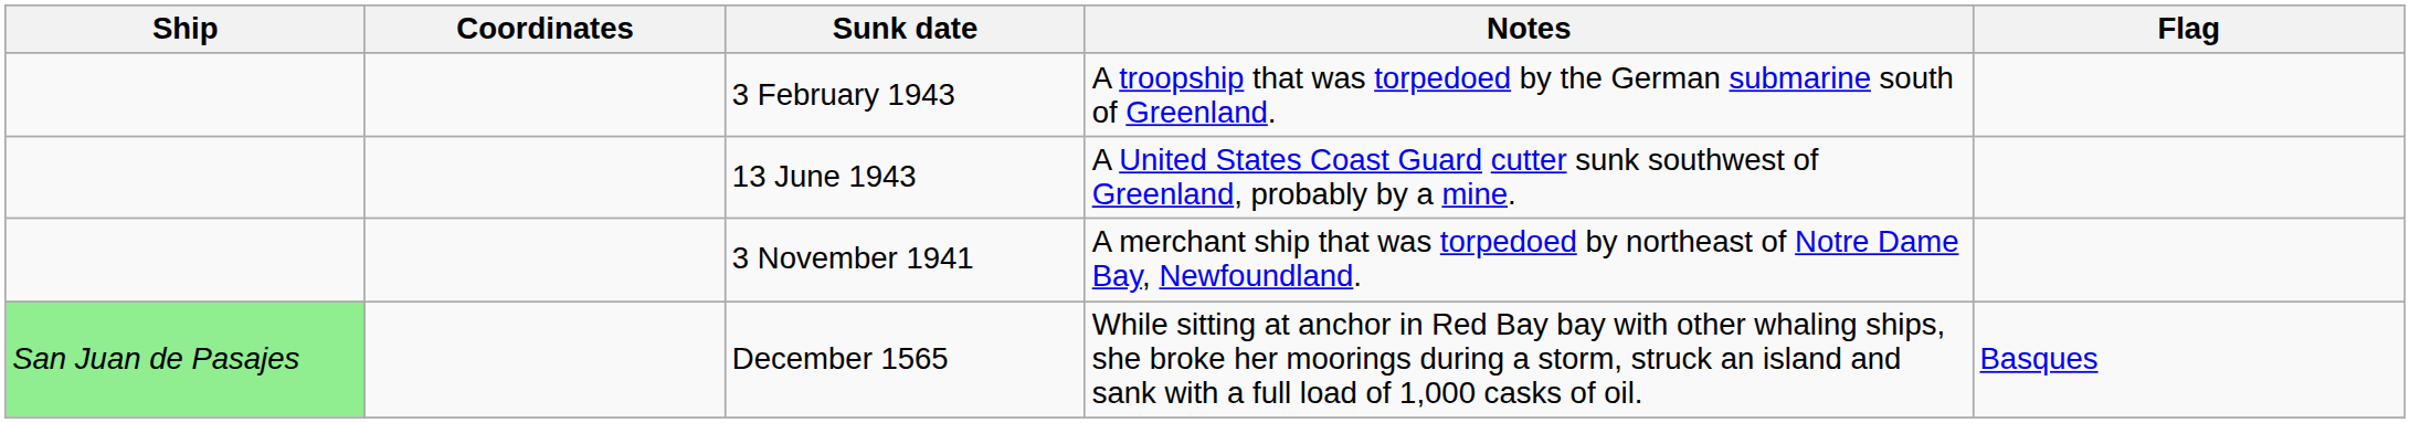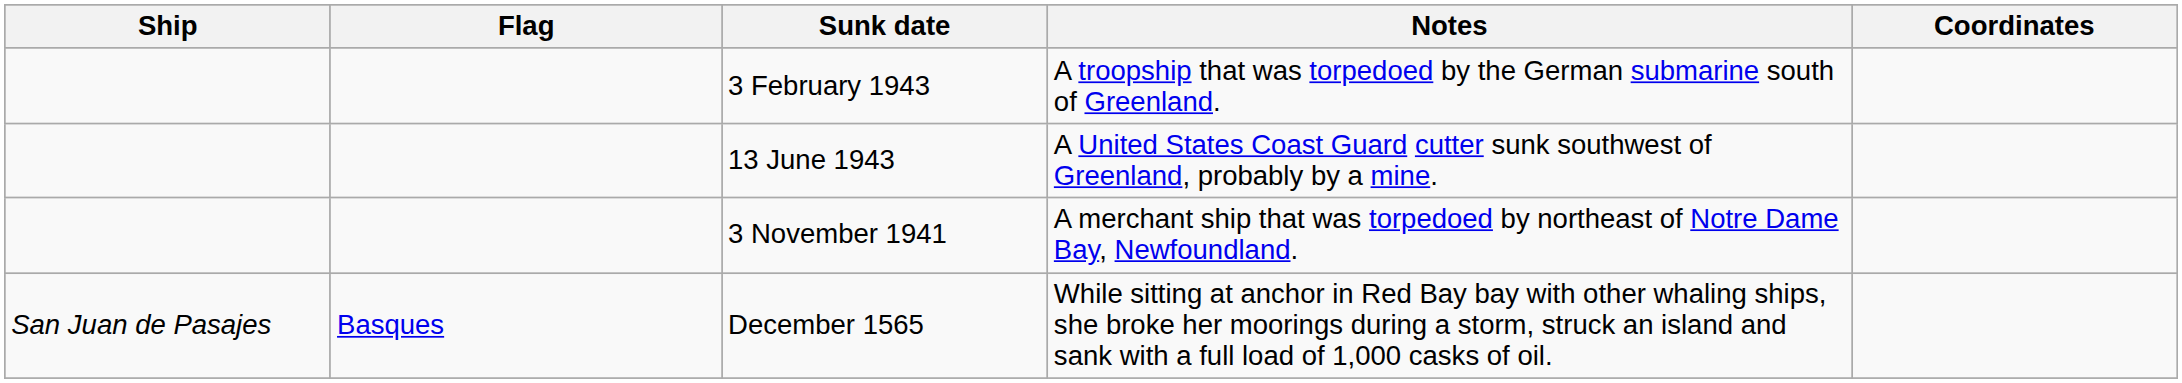columns swapped: Flag <-> Coordinates
December 1565 | Ship: lightgreen background -> no background
